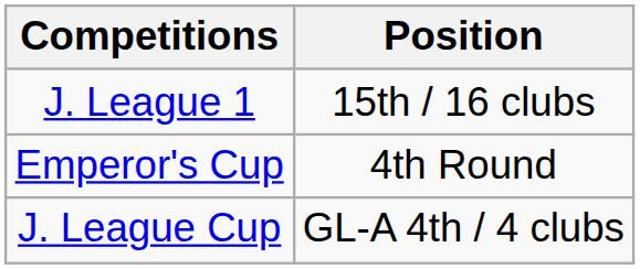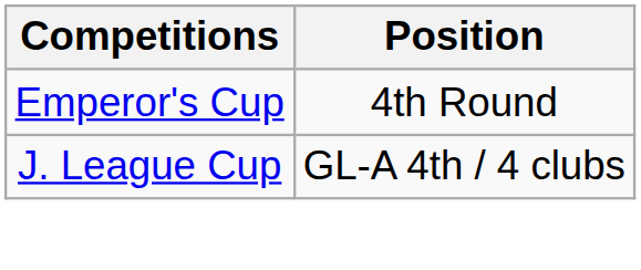- row: J. League 1 | 15th / 16 clubs
